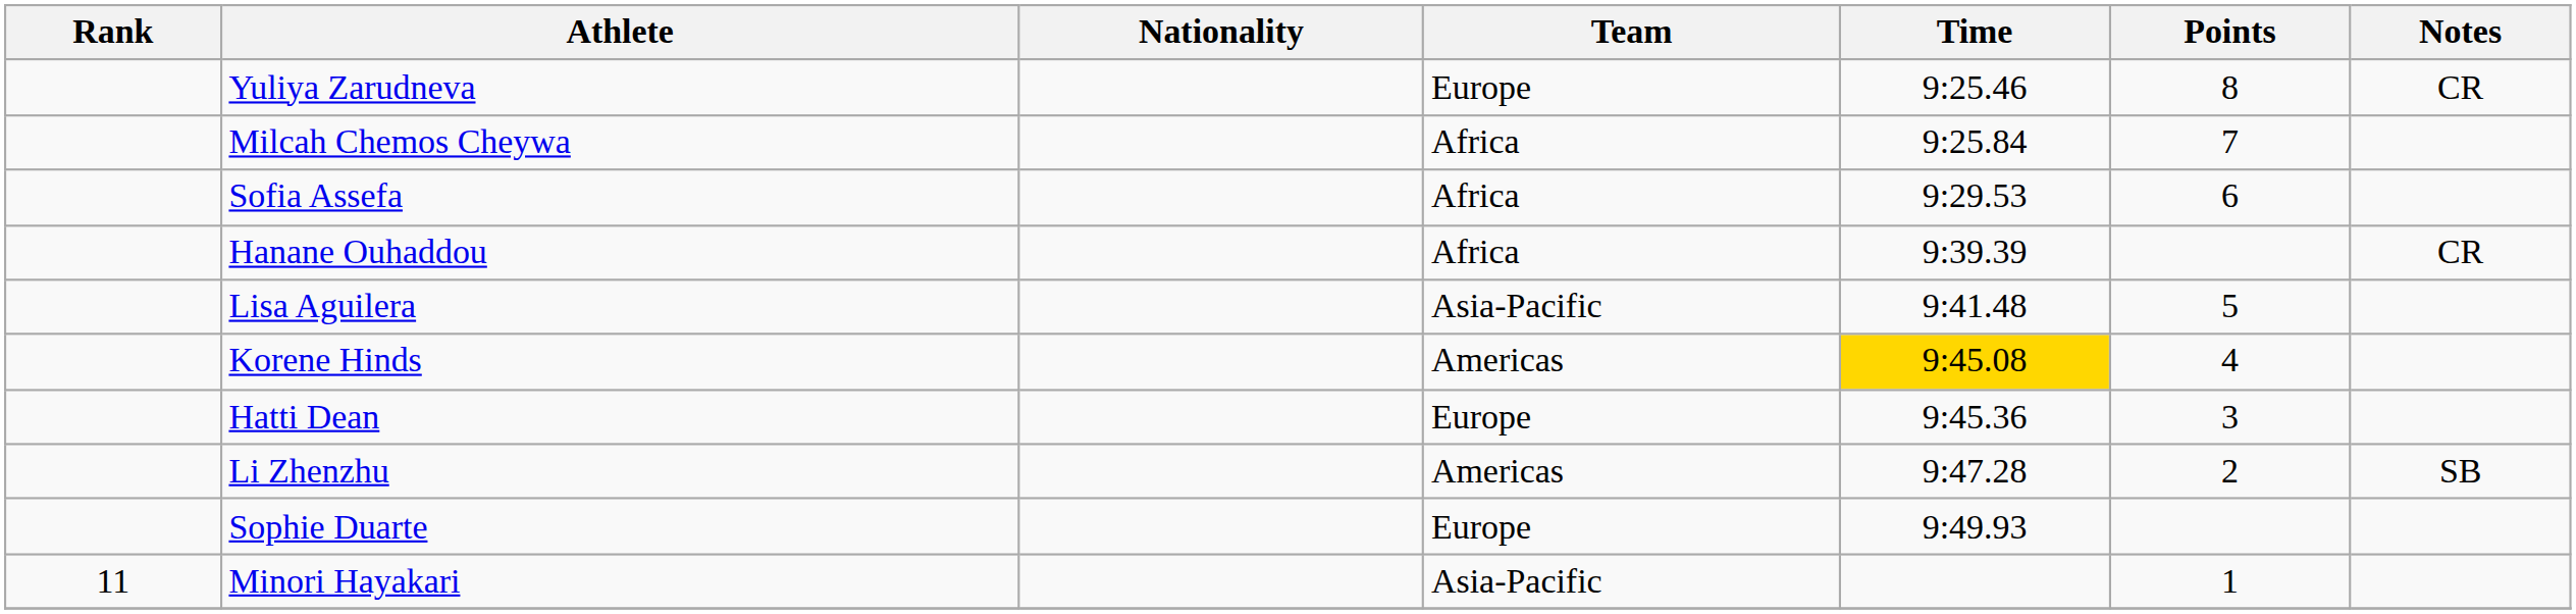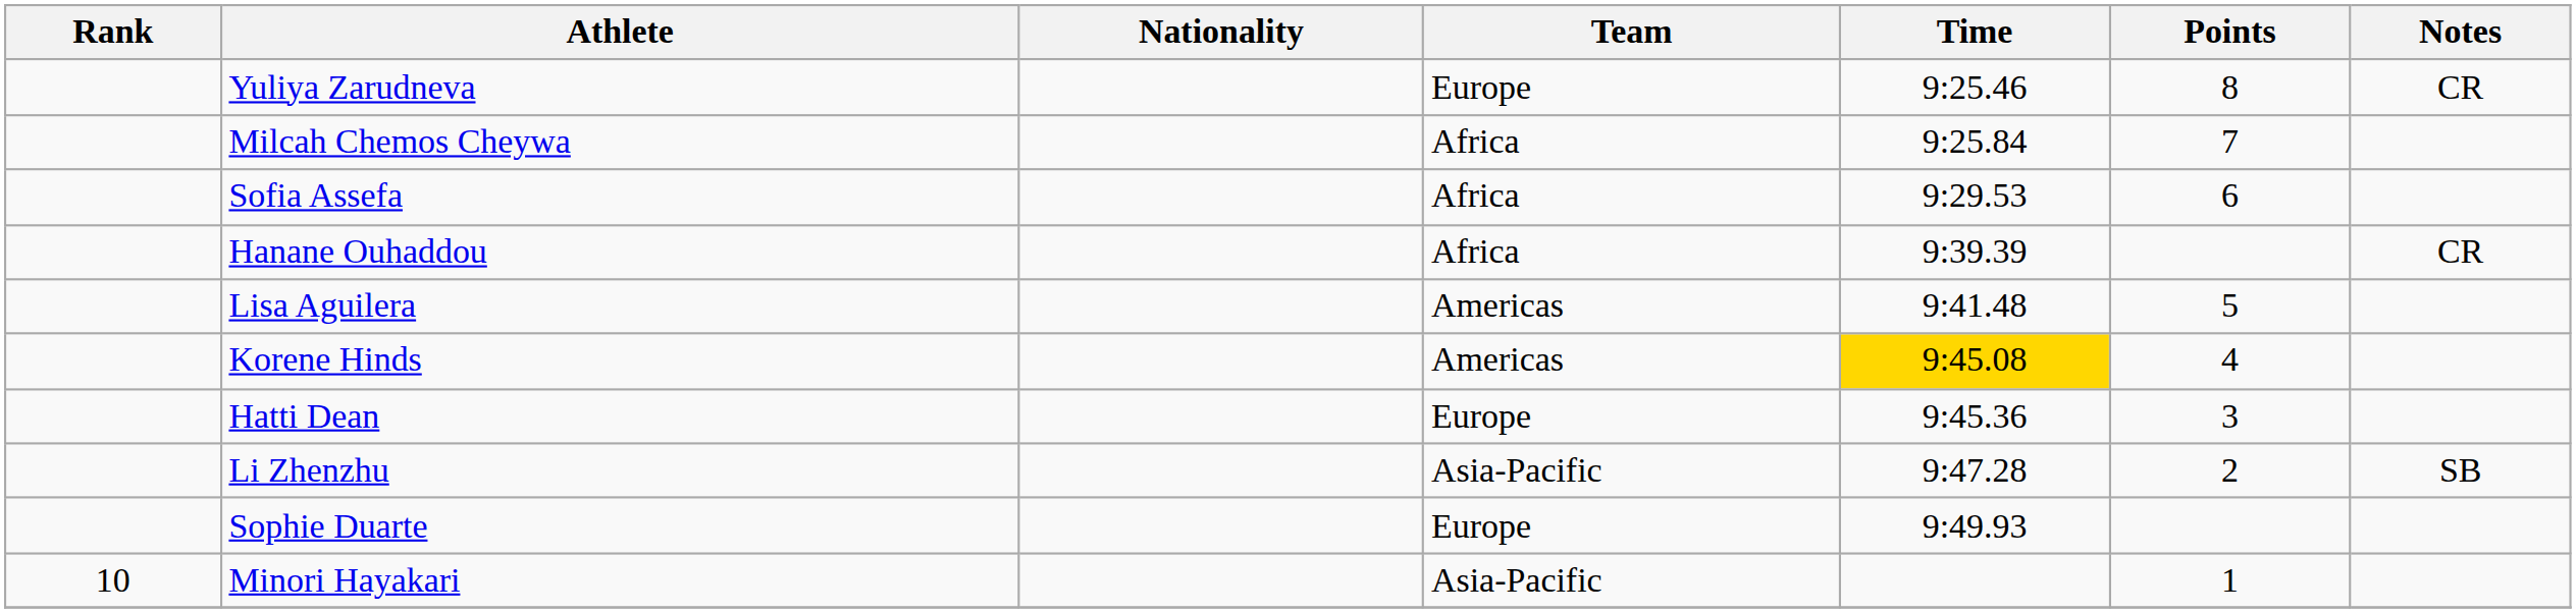Lisa Aguilera | Team: Asia-Pacific -> Americas
Li Zhenzhu | Team: Americas -> Asia-Pacific
Minori Hayakari | Rank: 11 -> 10
